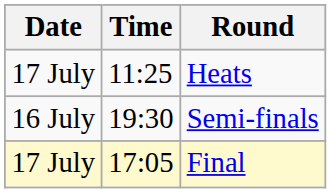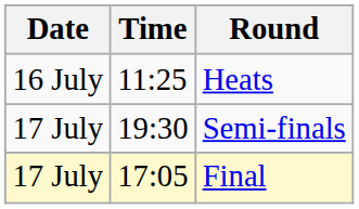Heats | Date: 17 July -> 16 July
Semi-finals | Date: 16 July -> 17 July
